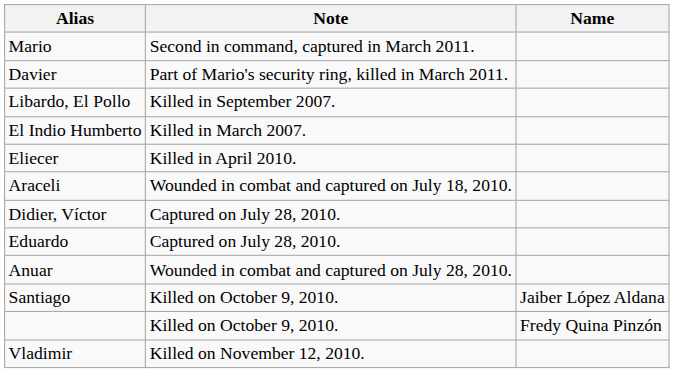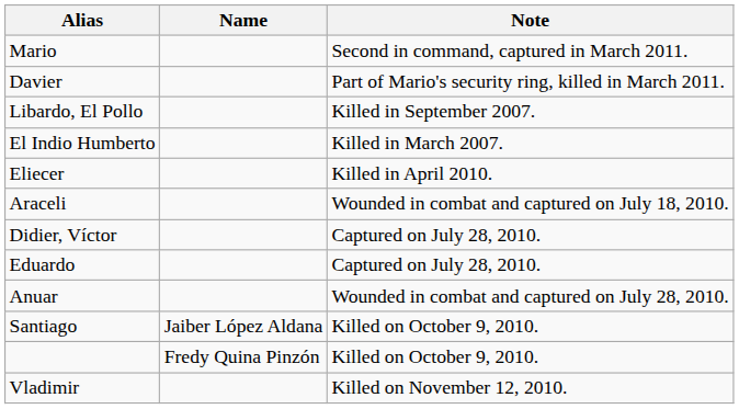columns swapped: Name <-> Note
